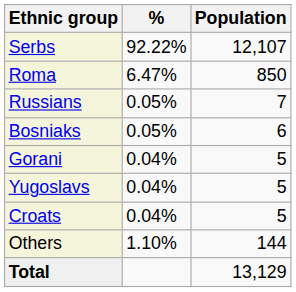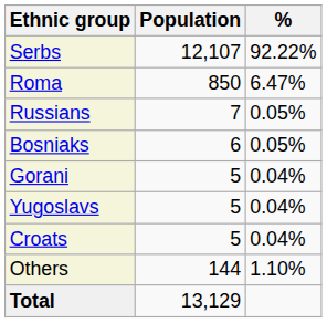columns swapped: Population <-> %
